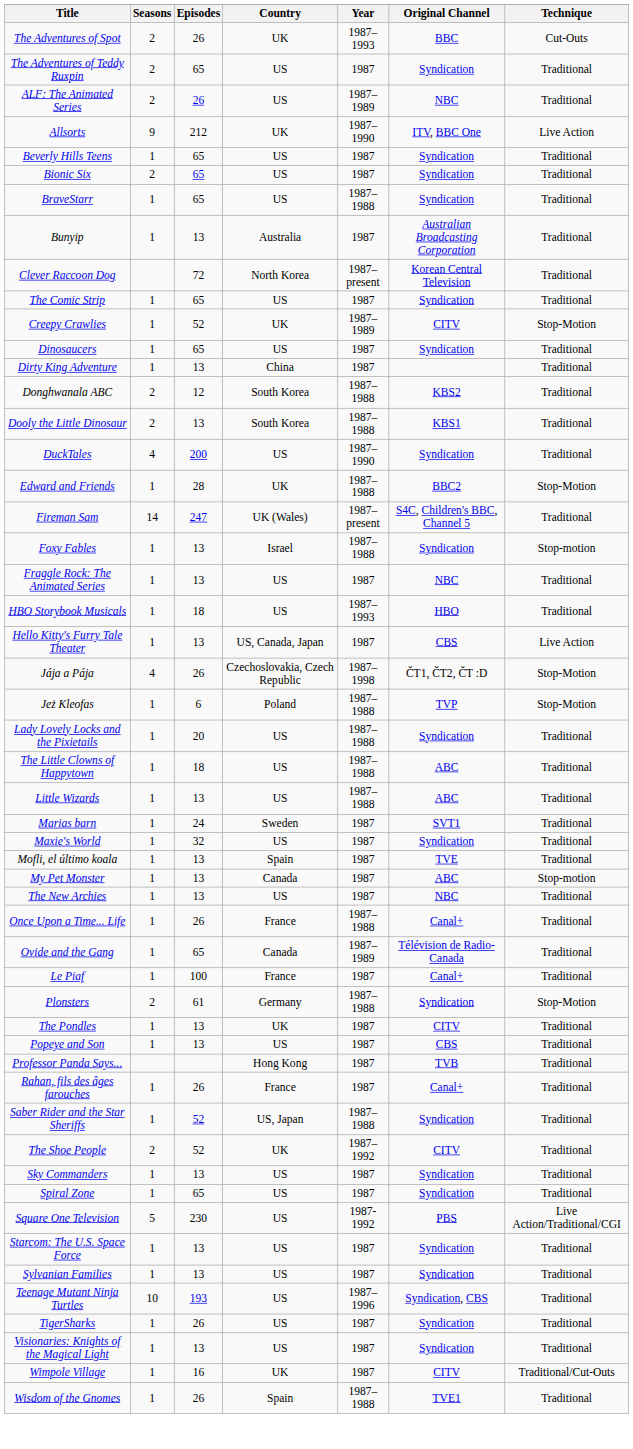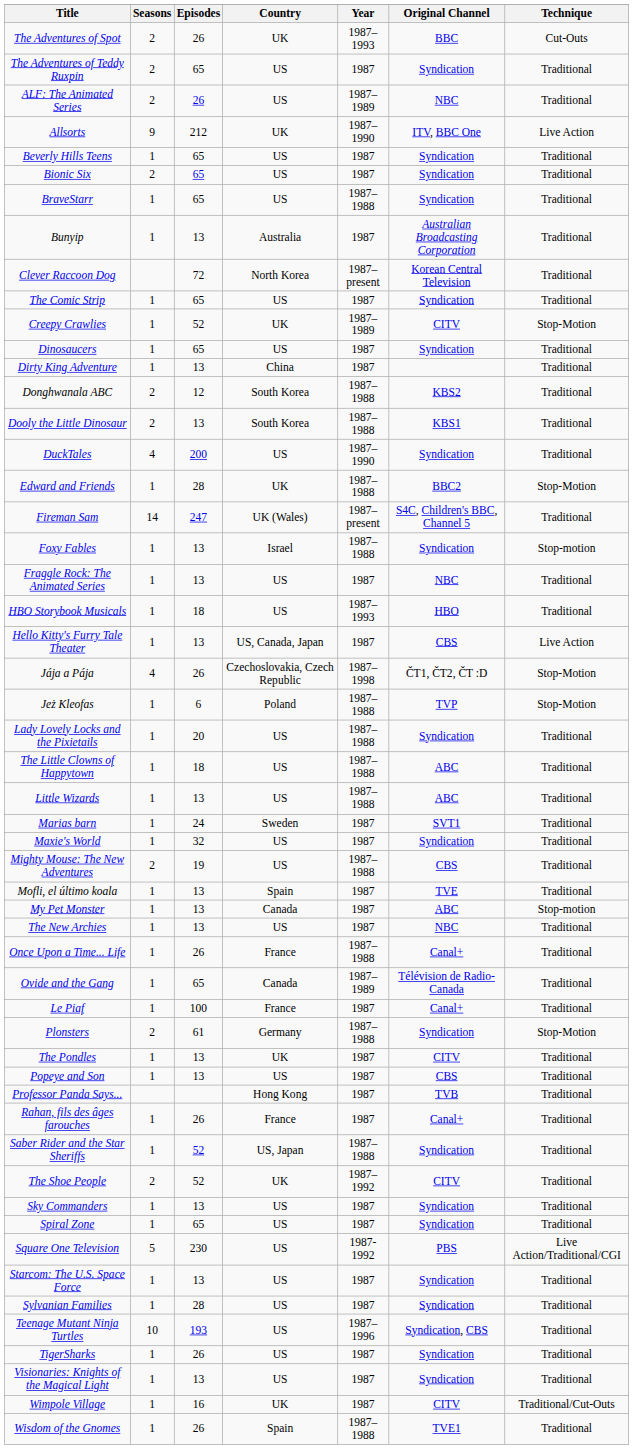+ row: Mighty Mouse: The New Adventures | 2 | 19 | US | 1987–1988 | CBS | Traditional
Sylvanian Families | Episodes: 13 -> 28
